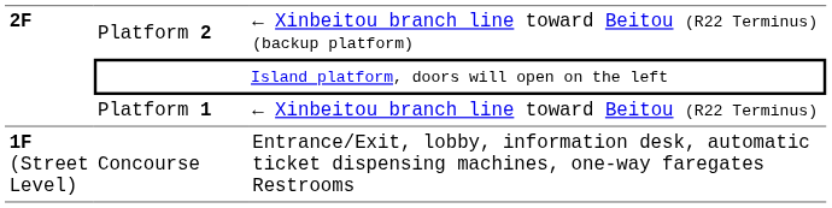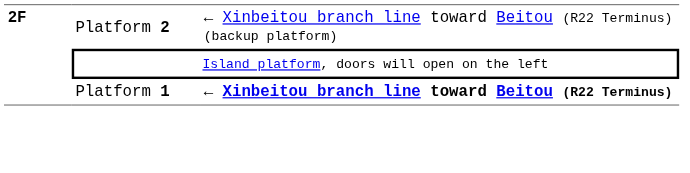Platform 1 | column 3: normal -> bold
- row: 1F (Street Level) | Concourse | Entrance/Exit, lobby, information desk, automatic ticket dispensing machines, one-way faregates Restrooms
